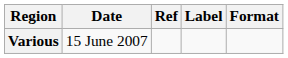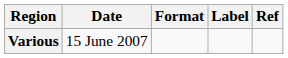columns swapped: Format <-> Ref
